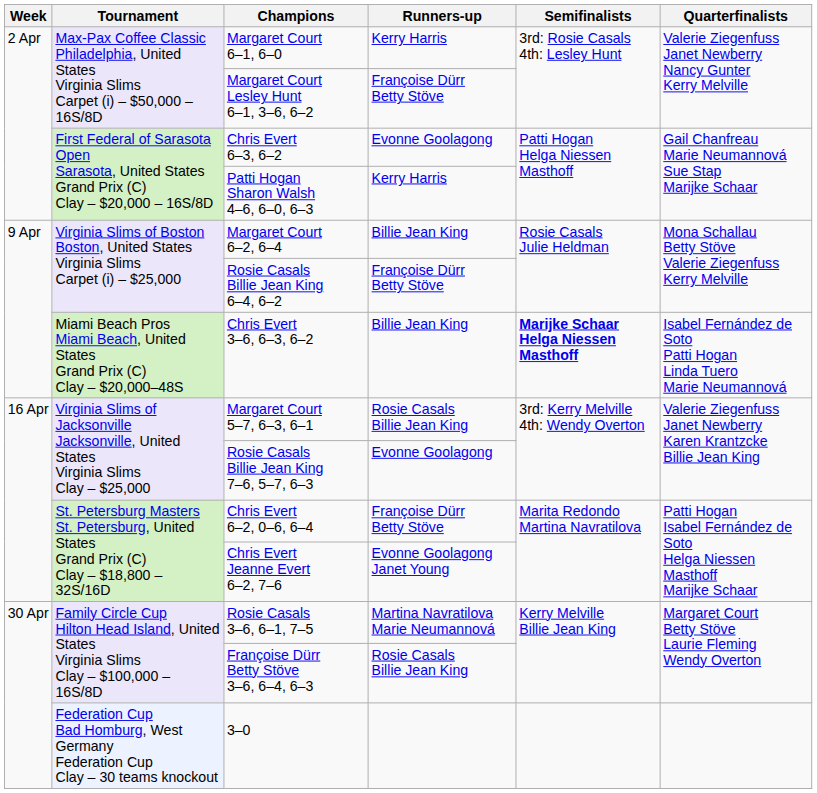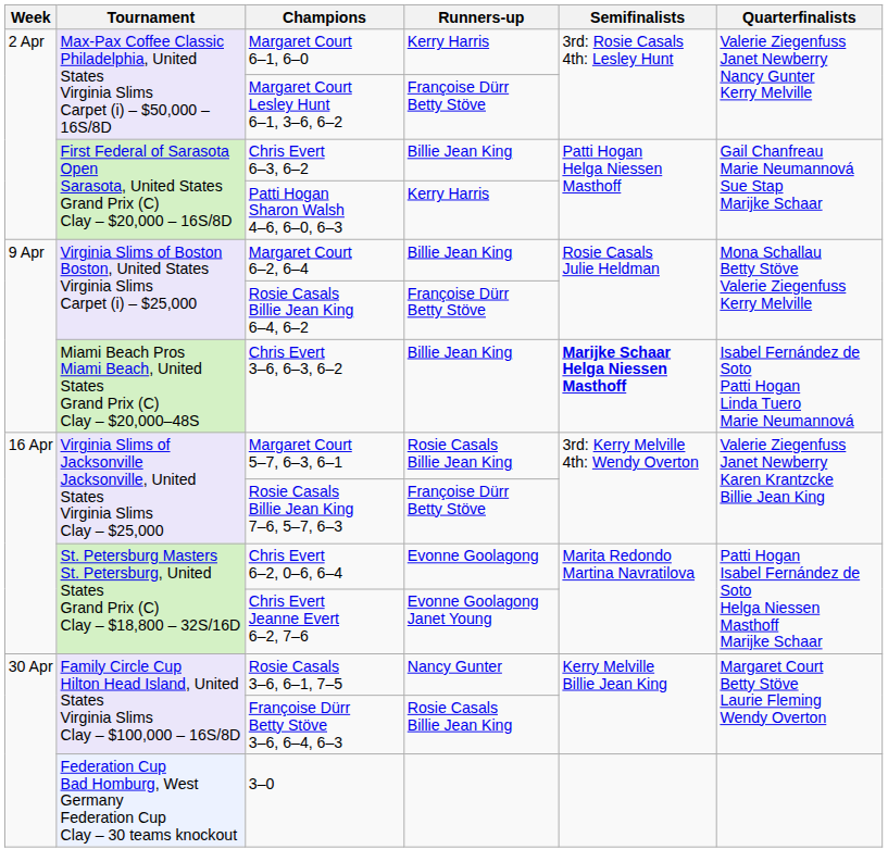Chris Evert 6–3, 6–2 | Runners-up: Evonne Goolagong -> Billie Jean King
Rosie Casals Billie Jean King 7–6, 5–7, 6–3 | Runners-up: Evonne Goolagong -> Françoise Dürr Betty Stöve
Chris Evert 6–2, 0–6, 6–4 | Runners-up: Françoise Dürr Betty Stöve -> Evonne Goolagong
Rosie Casals 3–6, 6–1, 7–5 | Runners-up: Martina Navratilova Marie Neumannová -> Nancy Gunter
